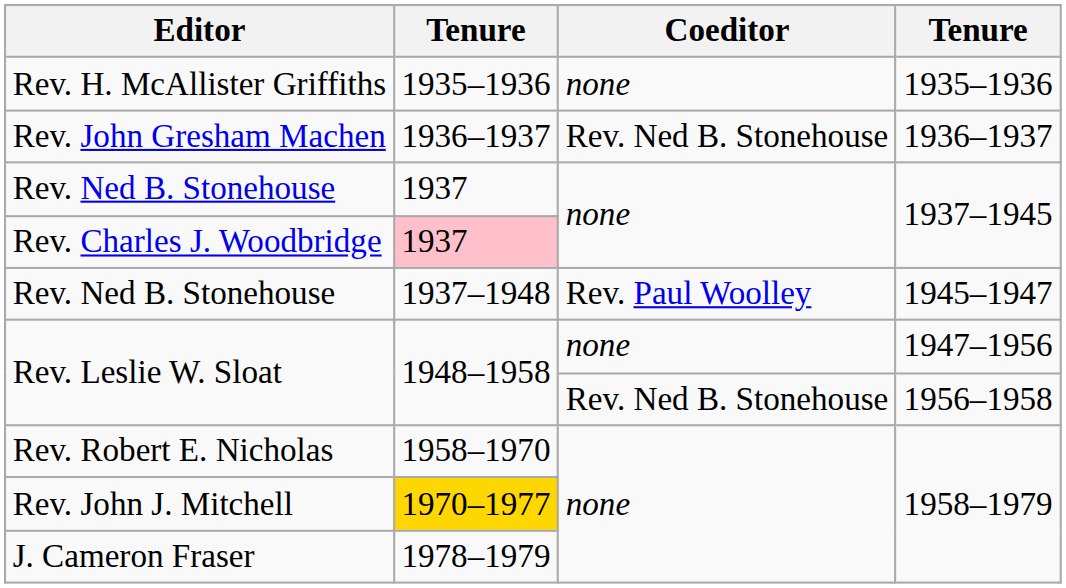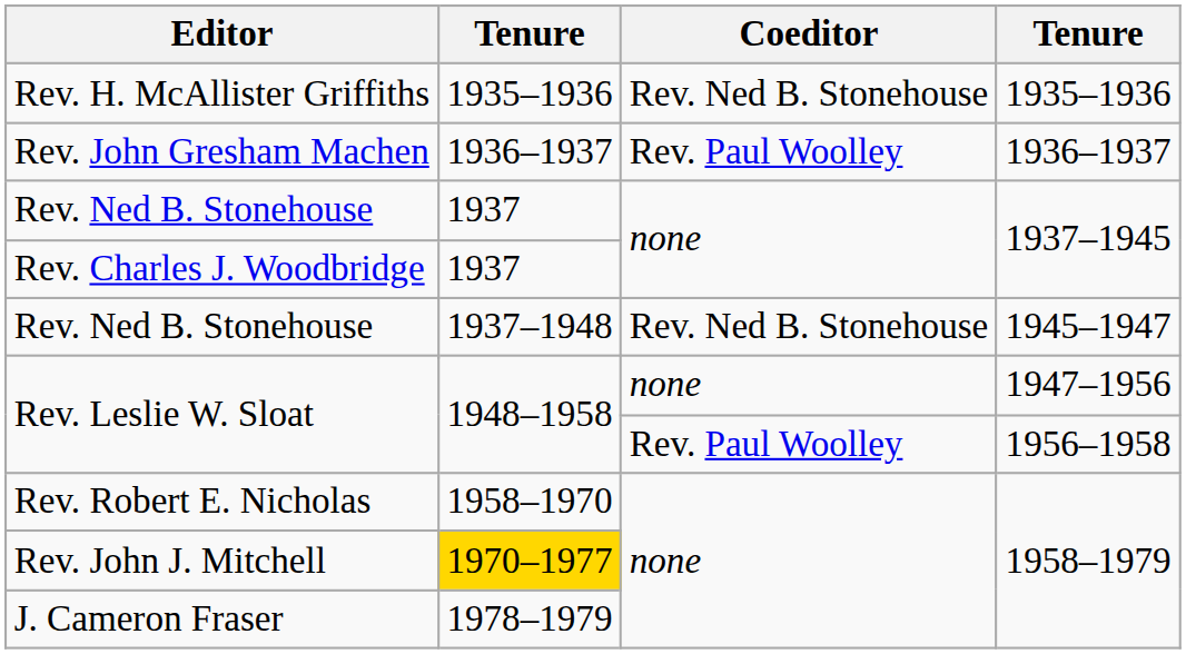Rev. H. McAllister Griffiths | Coeditor: none -> Rev. Ned B. Stonehouse
Rev. John Gresham Machen | Coeditor: Rev. Ned B. Stonehouse -> Rev. Paul Woolley
Rev. Charles J. Woodbridge | column 2: pink background -> no background
Rev. Ned B. Stonehouse / 1945–1947 | Coeditor: Rev. Paul Woolley -> Rev. Ned B. Stonehouse
Rev. Leslie W. Sloat / 1956–1958 | Coeditor: Rev. Ned B. Stonehouse -> Rev. Paul Woolley
